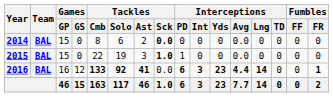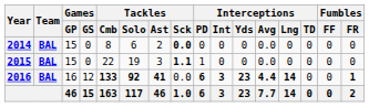2015 | Tackles / Sck: 1.0 -> 1.1
